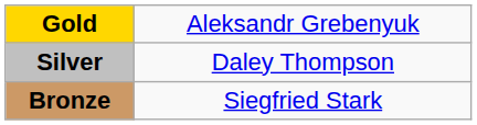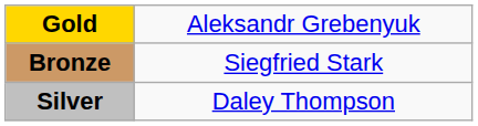rows swapped: Silver <-> Bronze
